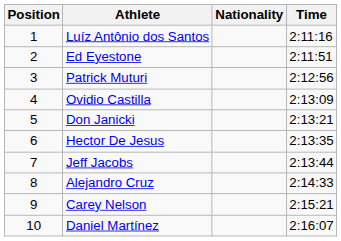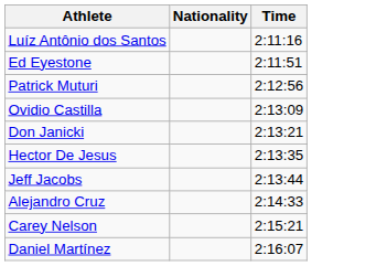- column: Position | 1 | 2 | 3 | 4 | 5 | 6 | 7 | 8 | 9 | 10
